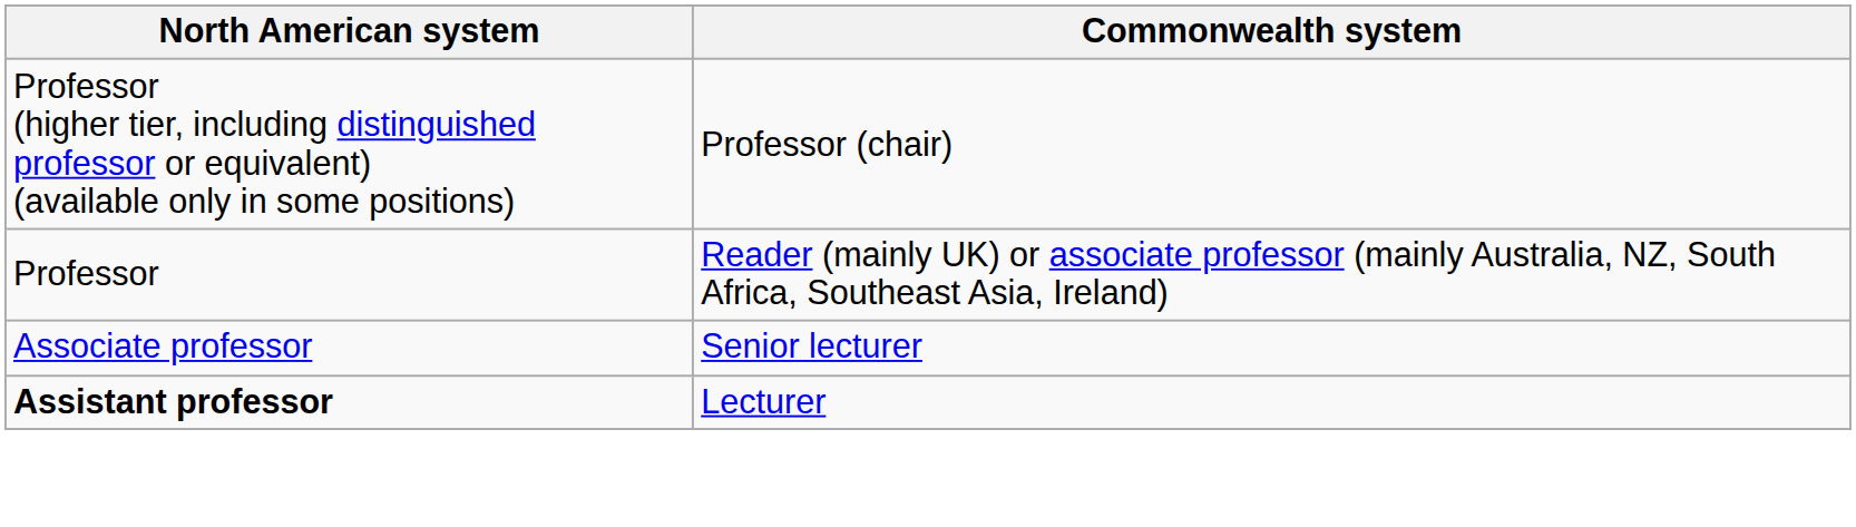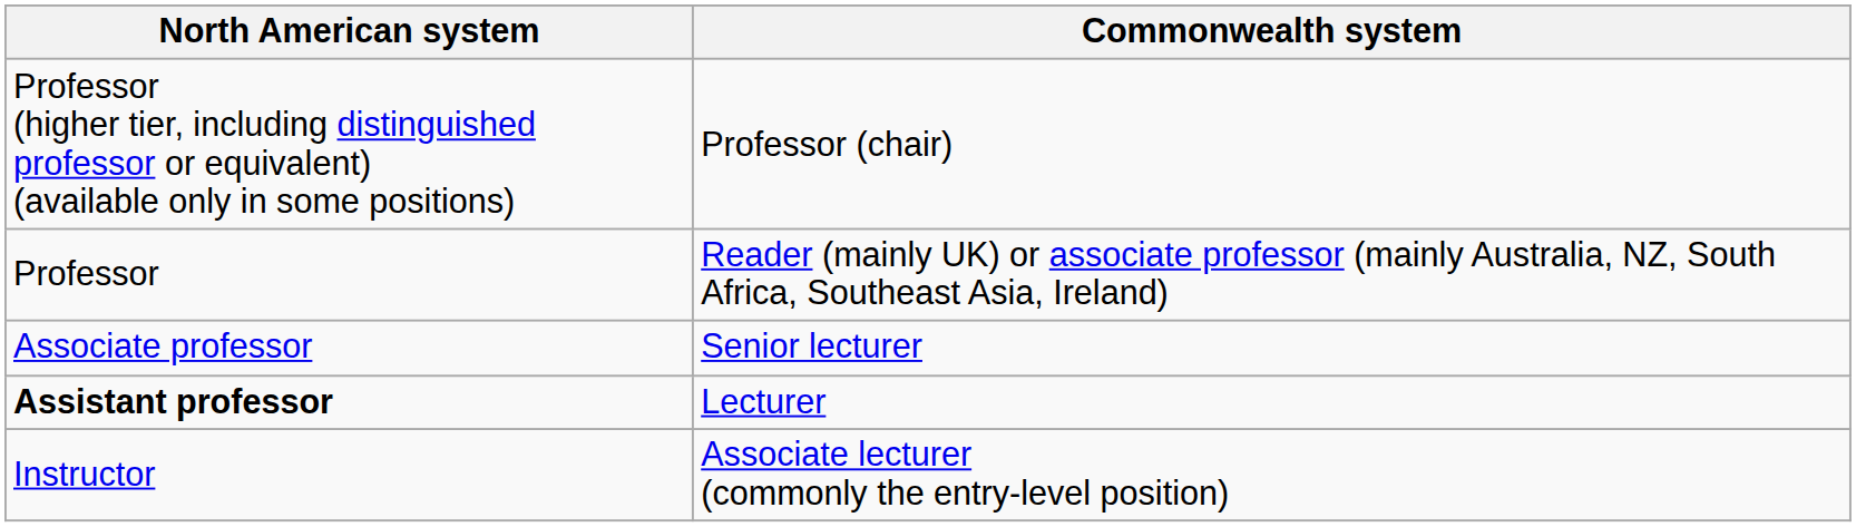+ row: Instructor | Associate lecturer (commonly the entry-level position)
